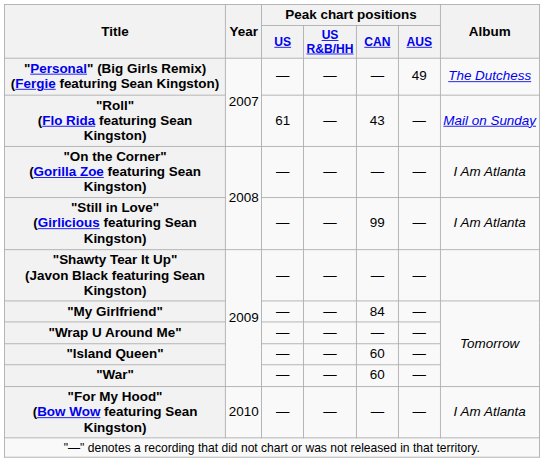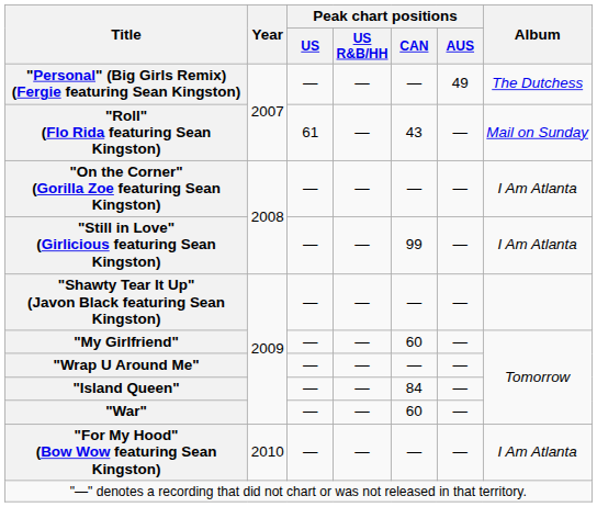"My Girlfriend" | Peak chart positions / CAN: 84 -> 60
"Island Queen" | Peak chart positions / CAN: 60 -> 84
